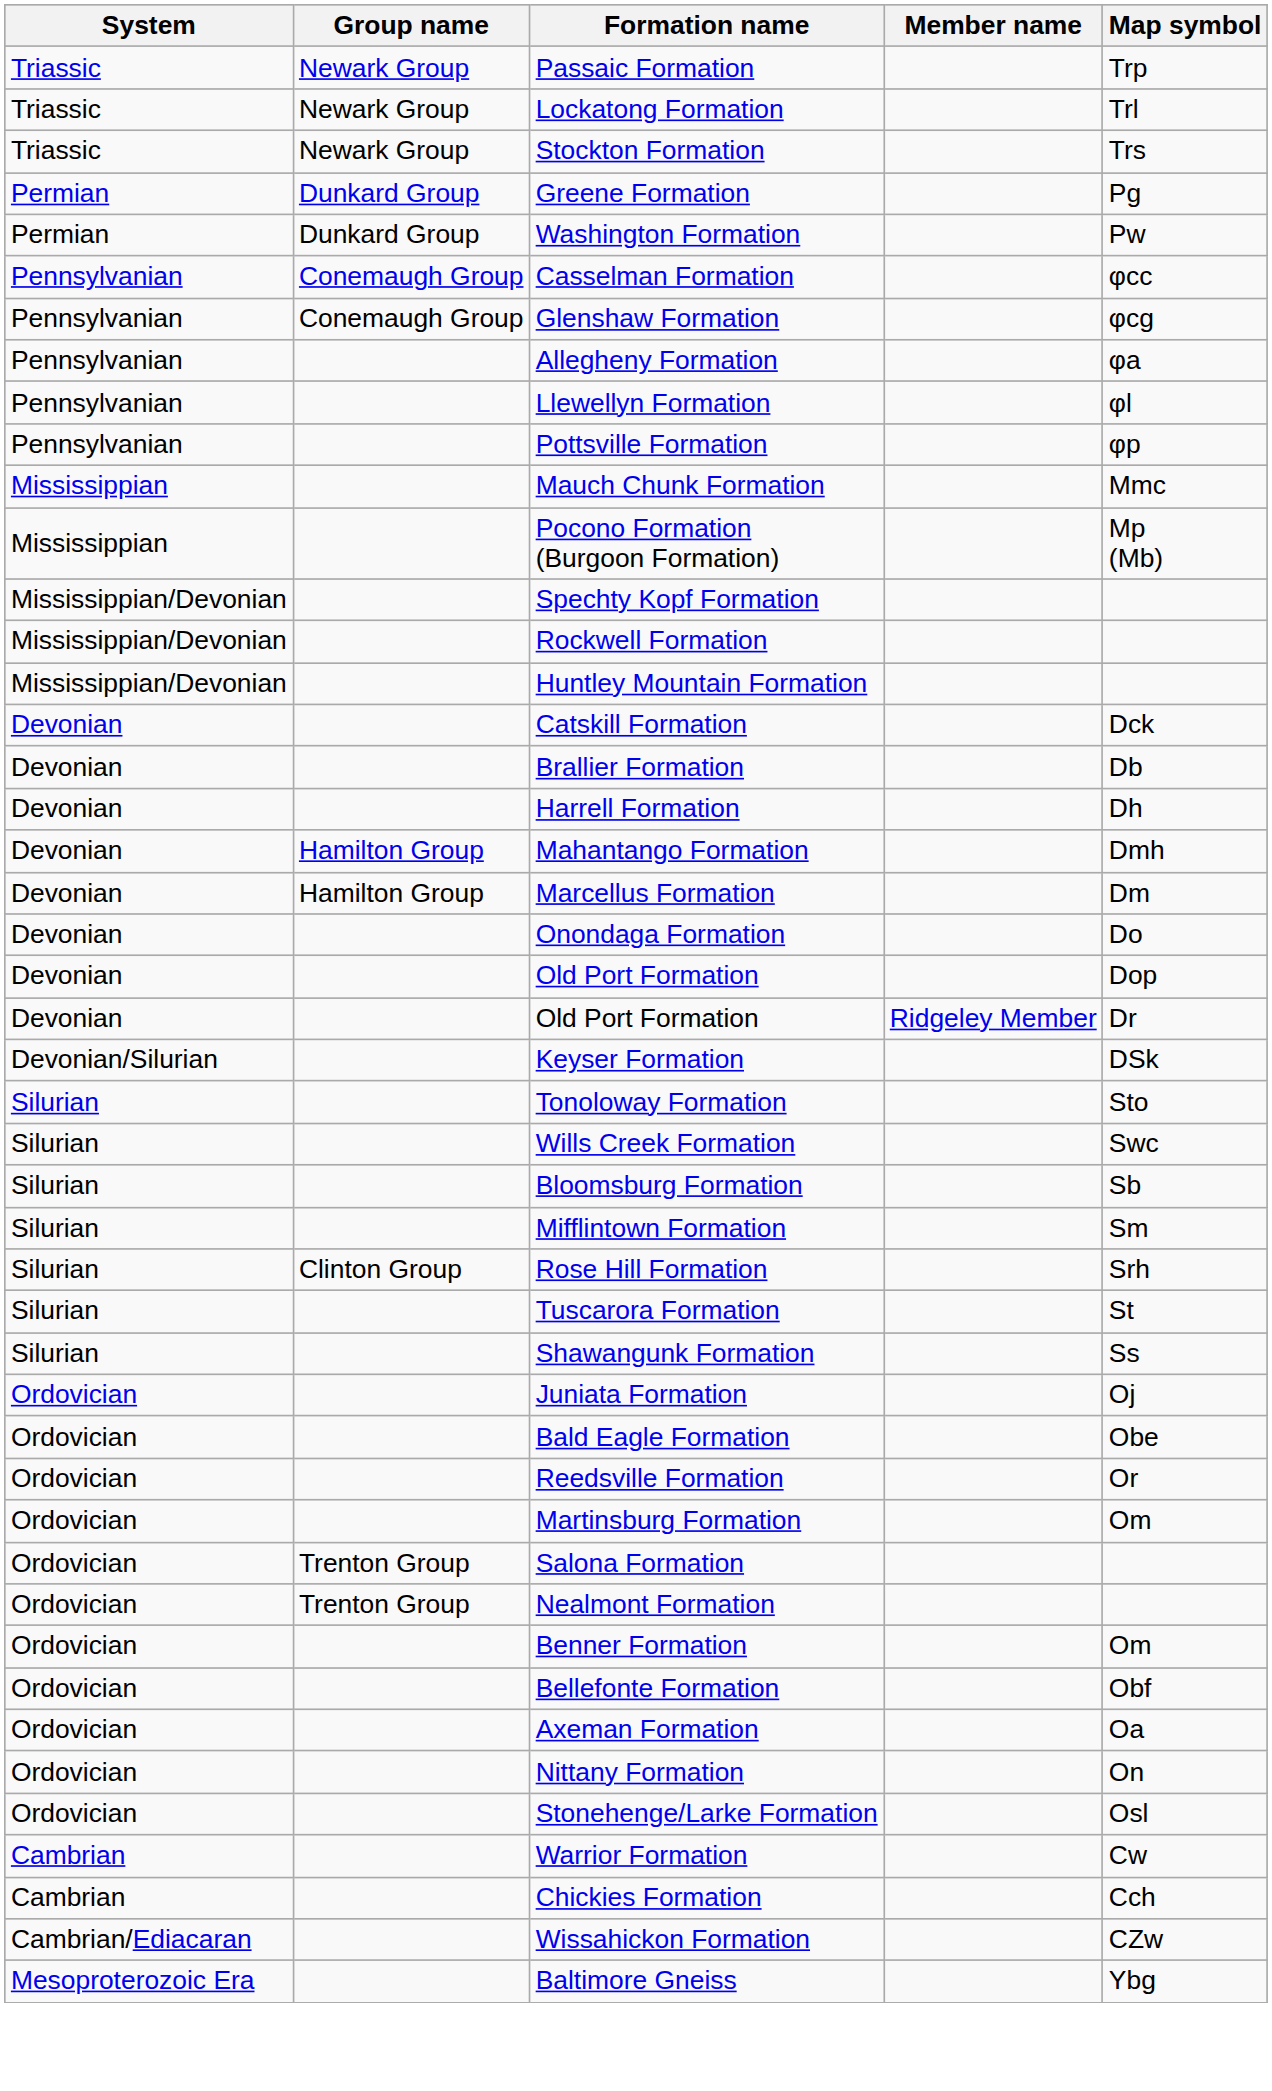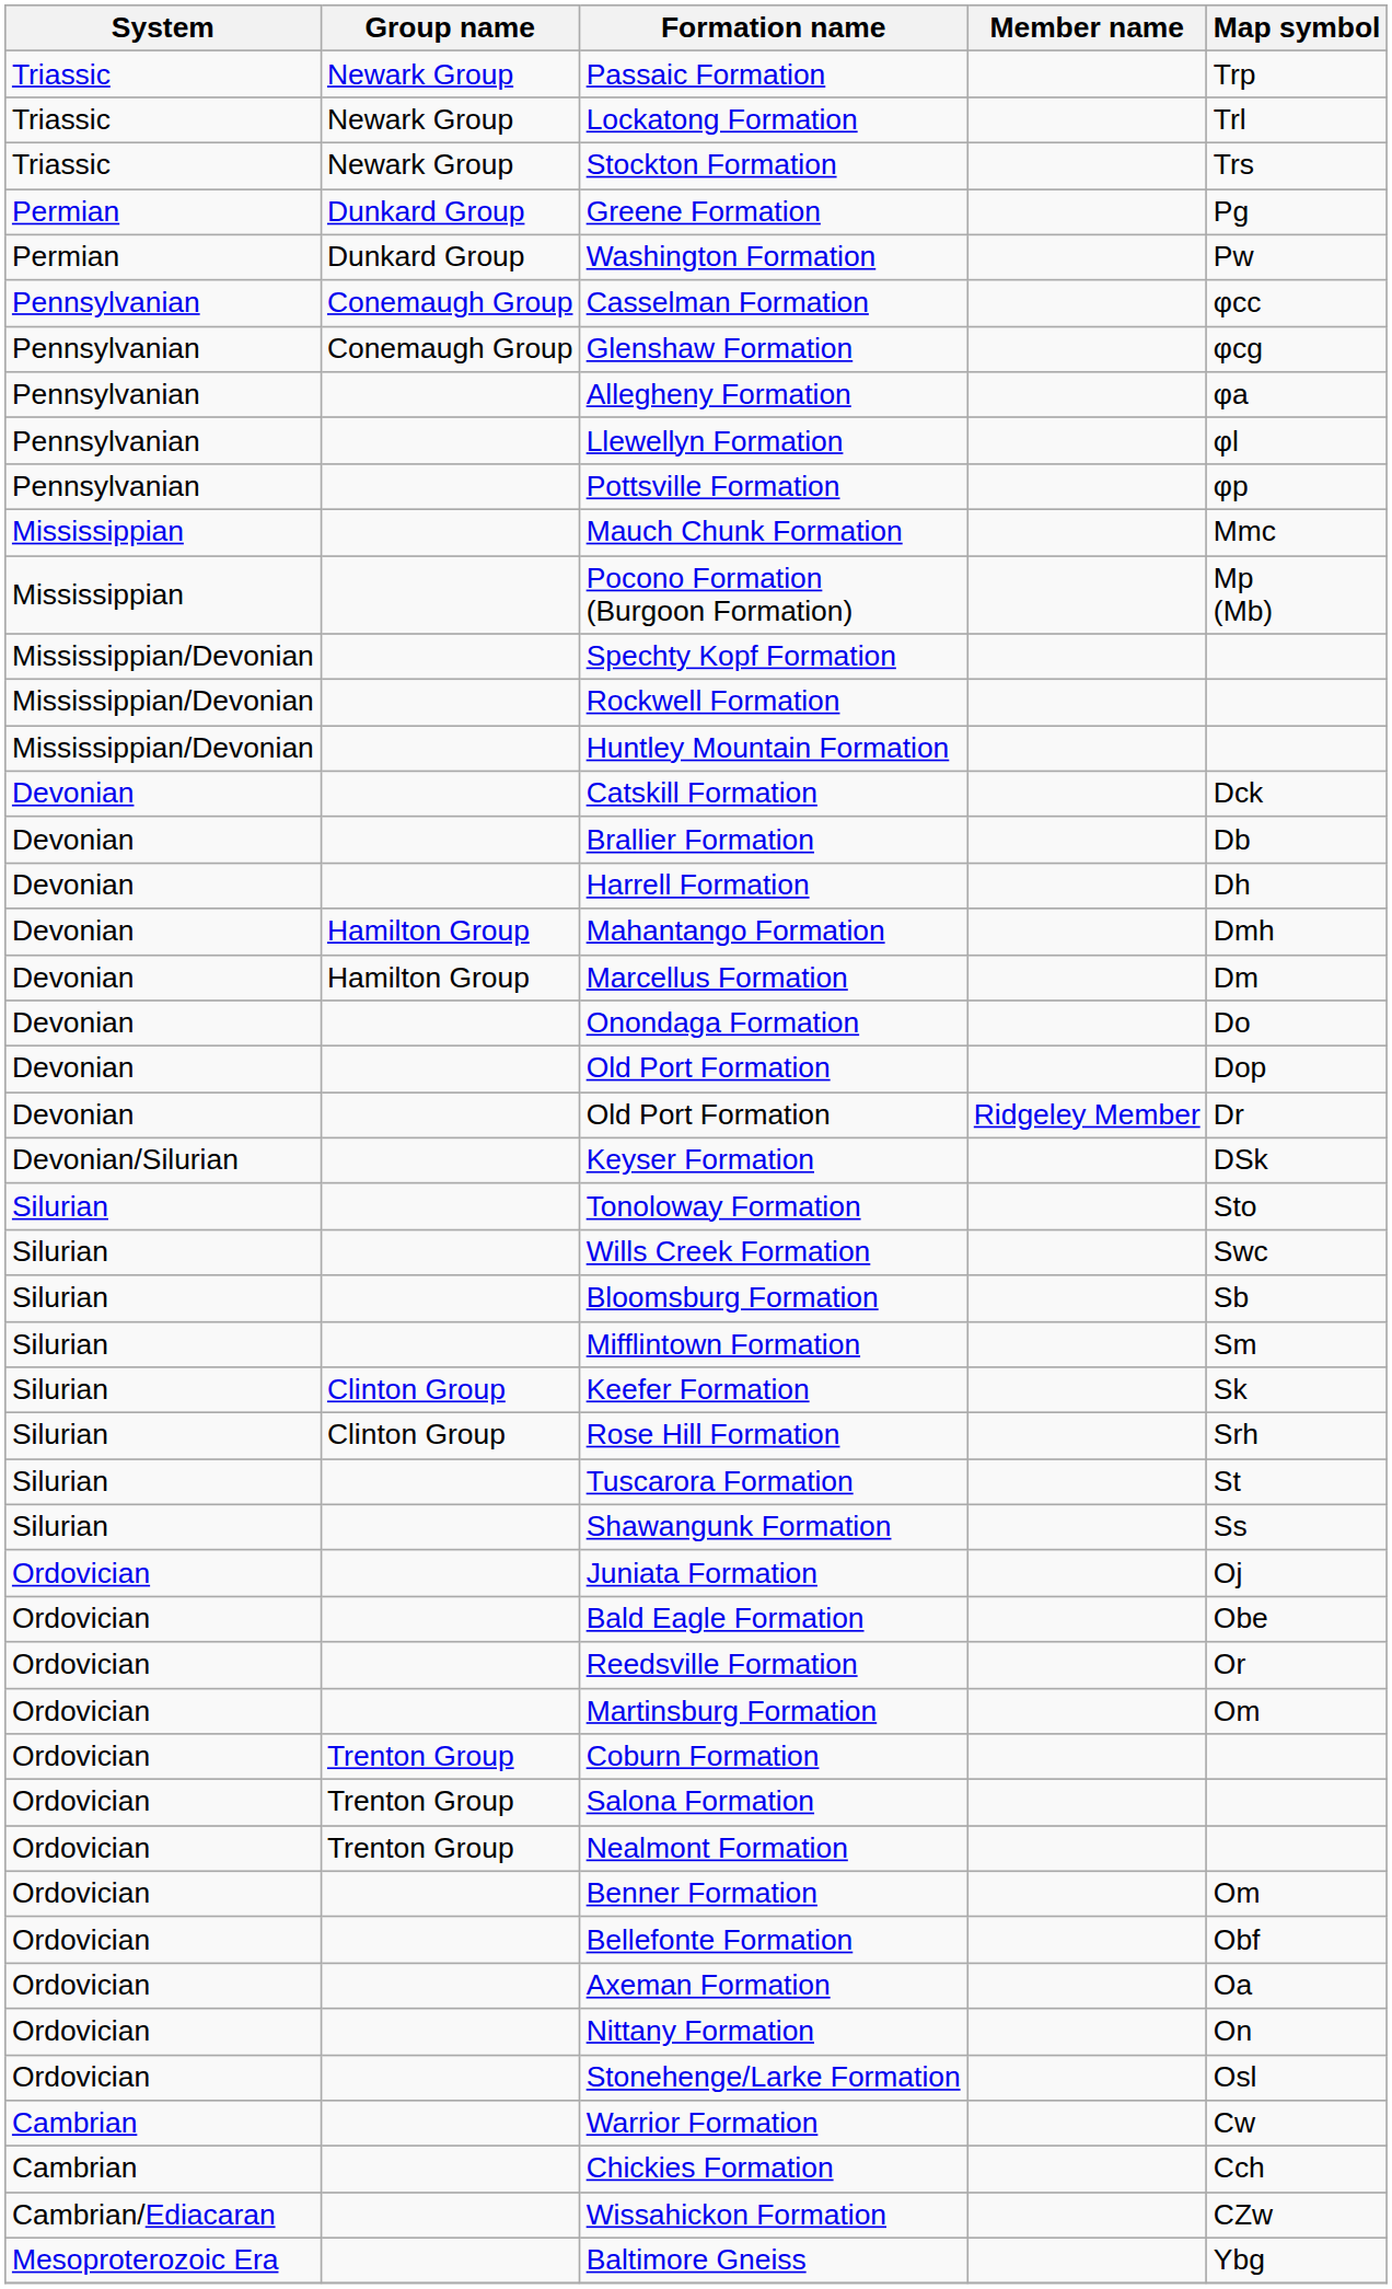+ row: Silurian | Clinton Group | Keefer Formation | Sk
+ row: Ordovician | Trenton Group | Coburn Formation
